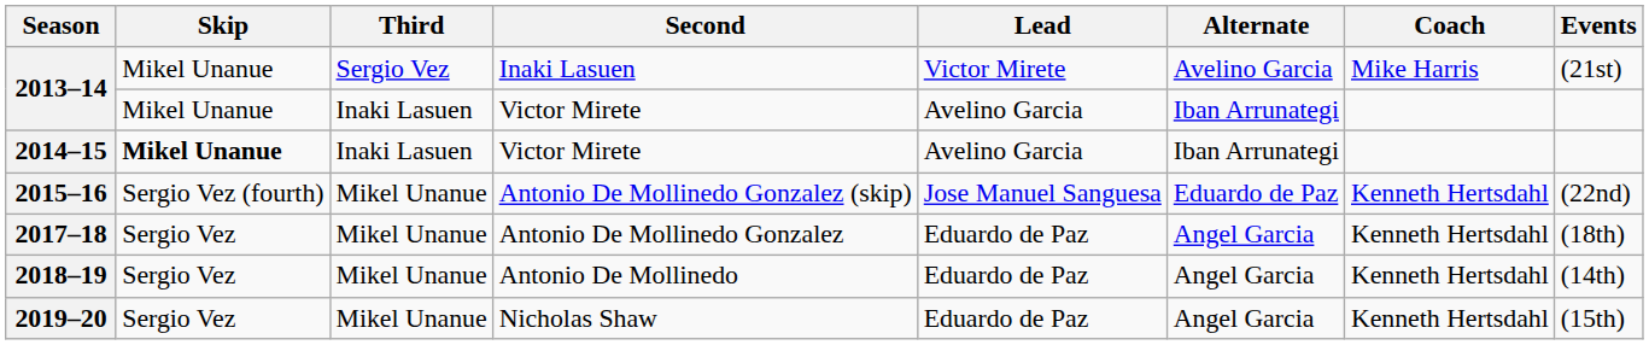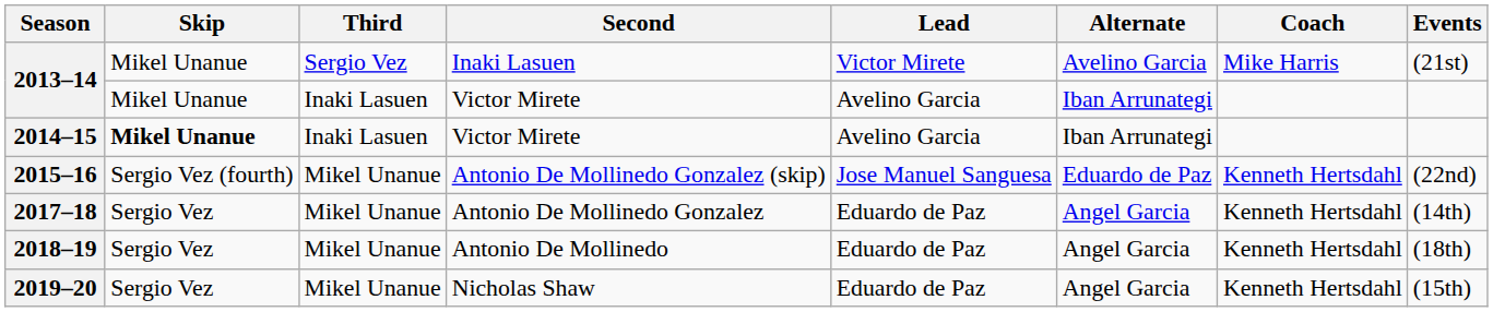2017–18 | Events: (18th) -> (14th)
2018–19 | Events: (14th) -> (18th)
